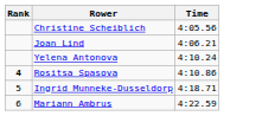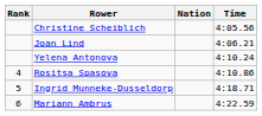+ column: Nation
Rositsa Spasova | Rank: bold -> normal
